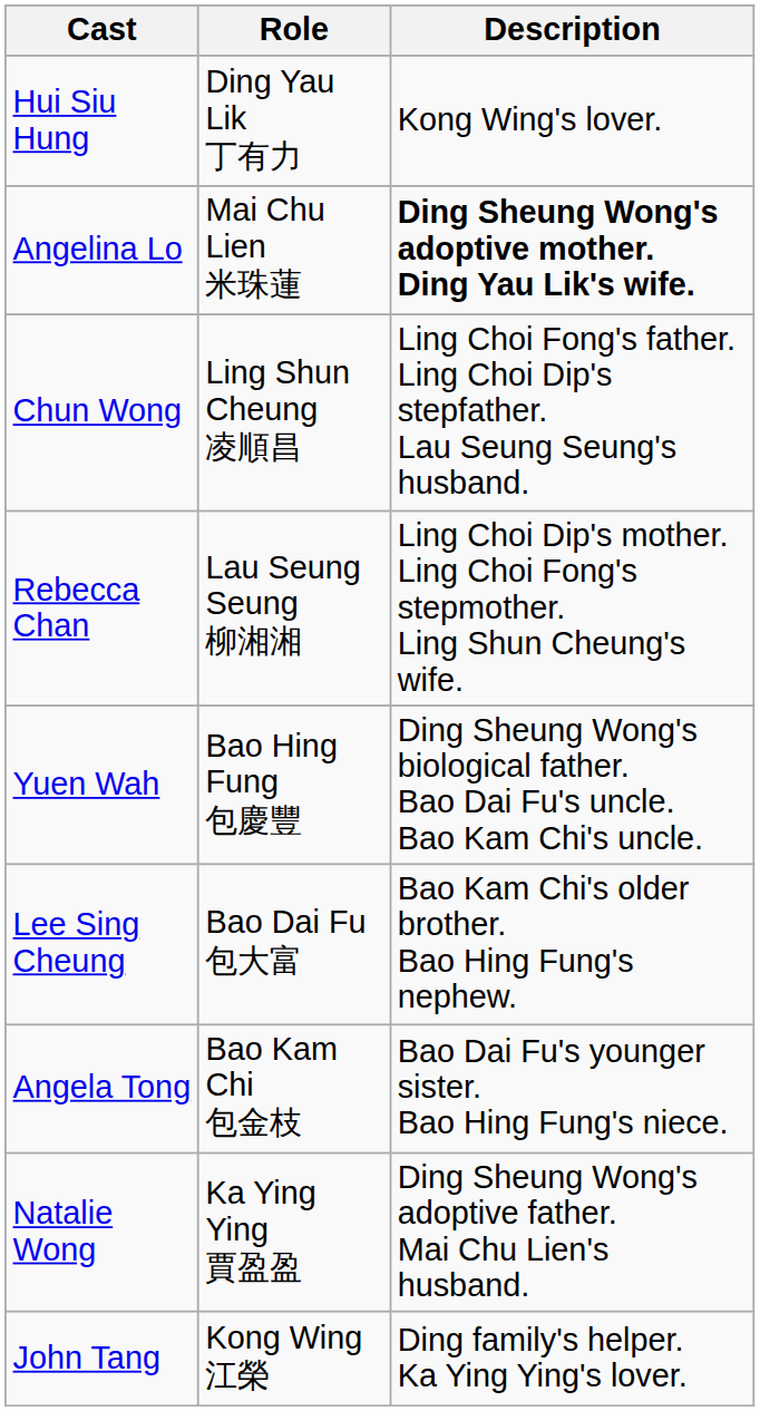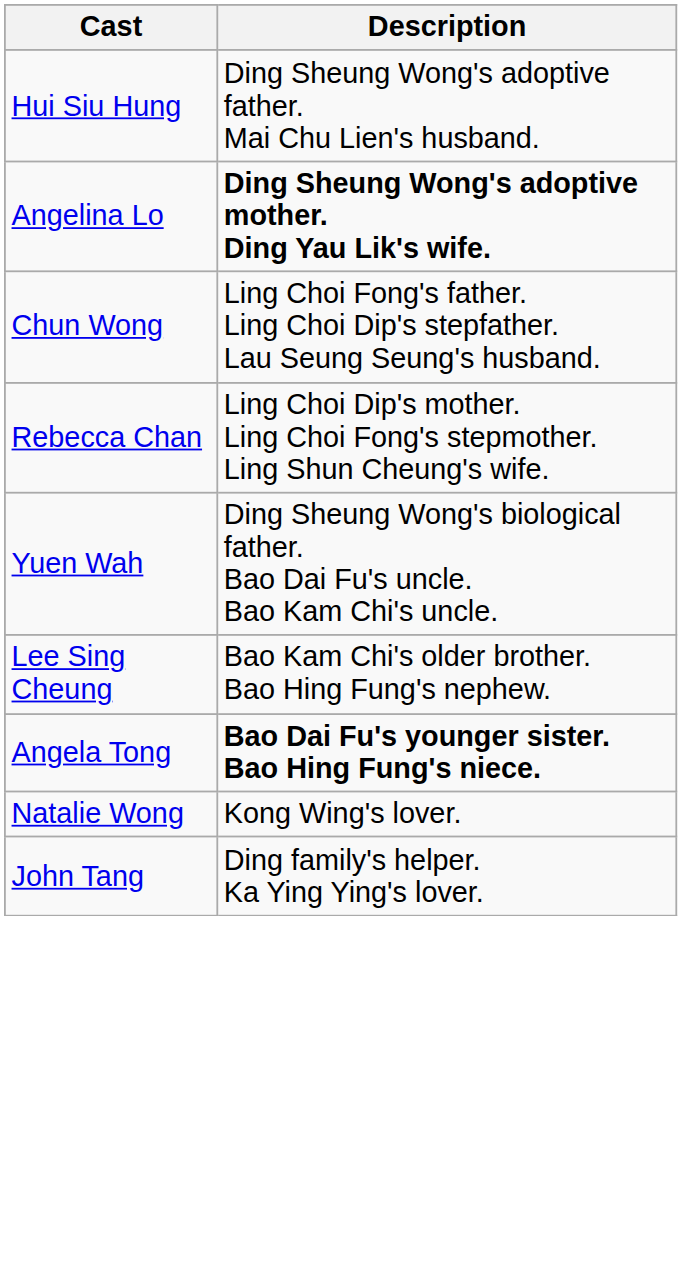- column: Role | Ding Yau Lik 丁有力 | Mai Chu Lien 米珠蓮 | Ling Shun Cheung 凌順昌 | Lau Seung Seung 柳湘湘 | Bao Hing Fung 包慶豐 | Bao Dai Fu 包大富 | Bao Kam Chi 包金枝 | Ka Ying Ying 賈盈盈 | Kong Wing 江榮
Hui Siu Hung | Description: Kong Wing's lover. -> Ding Sheung Wong's adoptive father. Mai Chu Lien's husband.
Angela Tong | Description: normal -> bold
Natalie Wong | Description: Ding Sheung Wong's adoptive father. Mai Chu Lien's husband. -> Kong Wing's lover.
